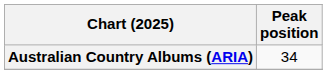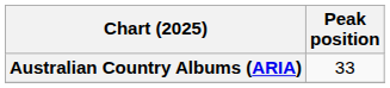Australian Country Albums (ARIA) | Peak position: 34 -> 33
